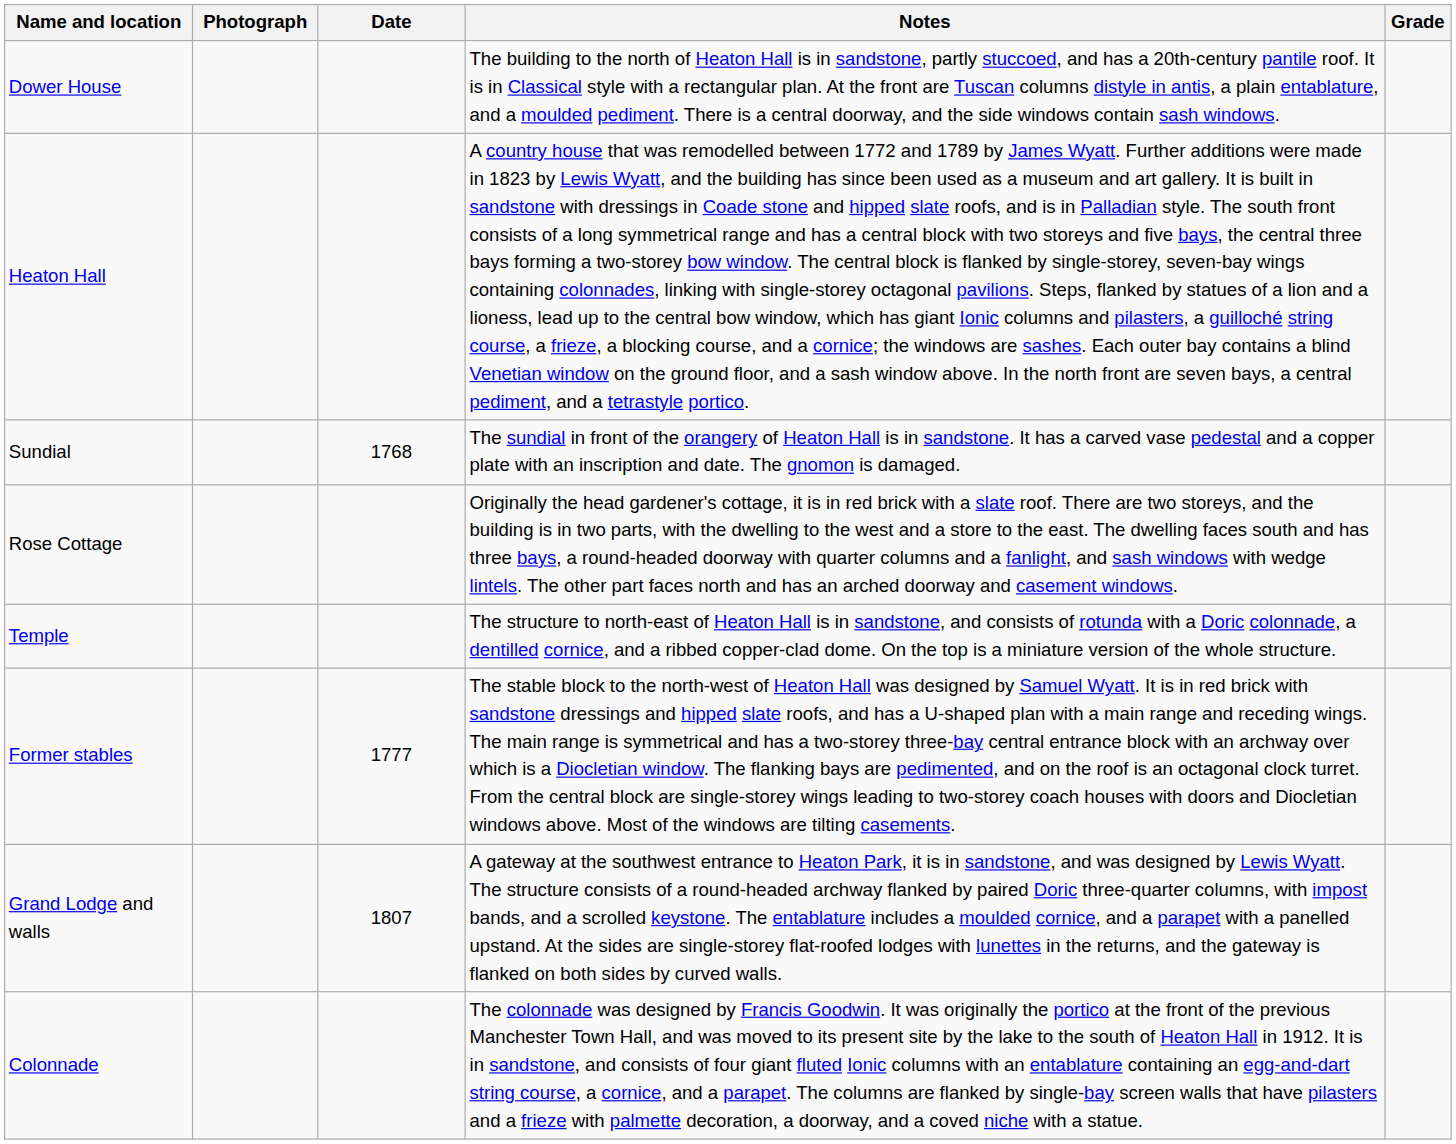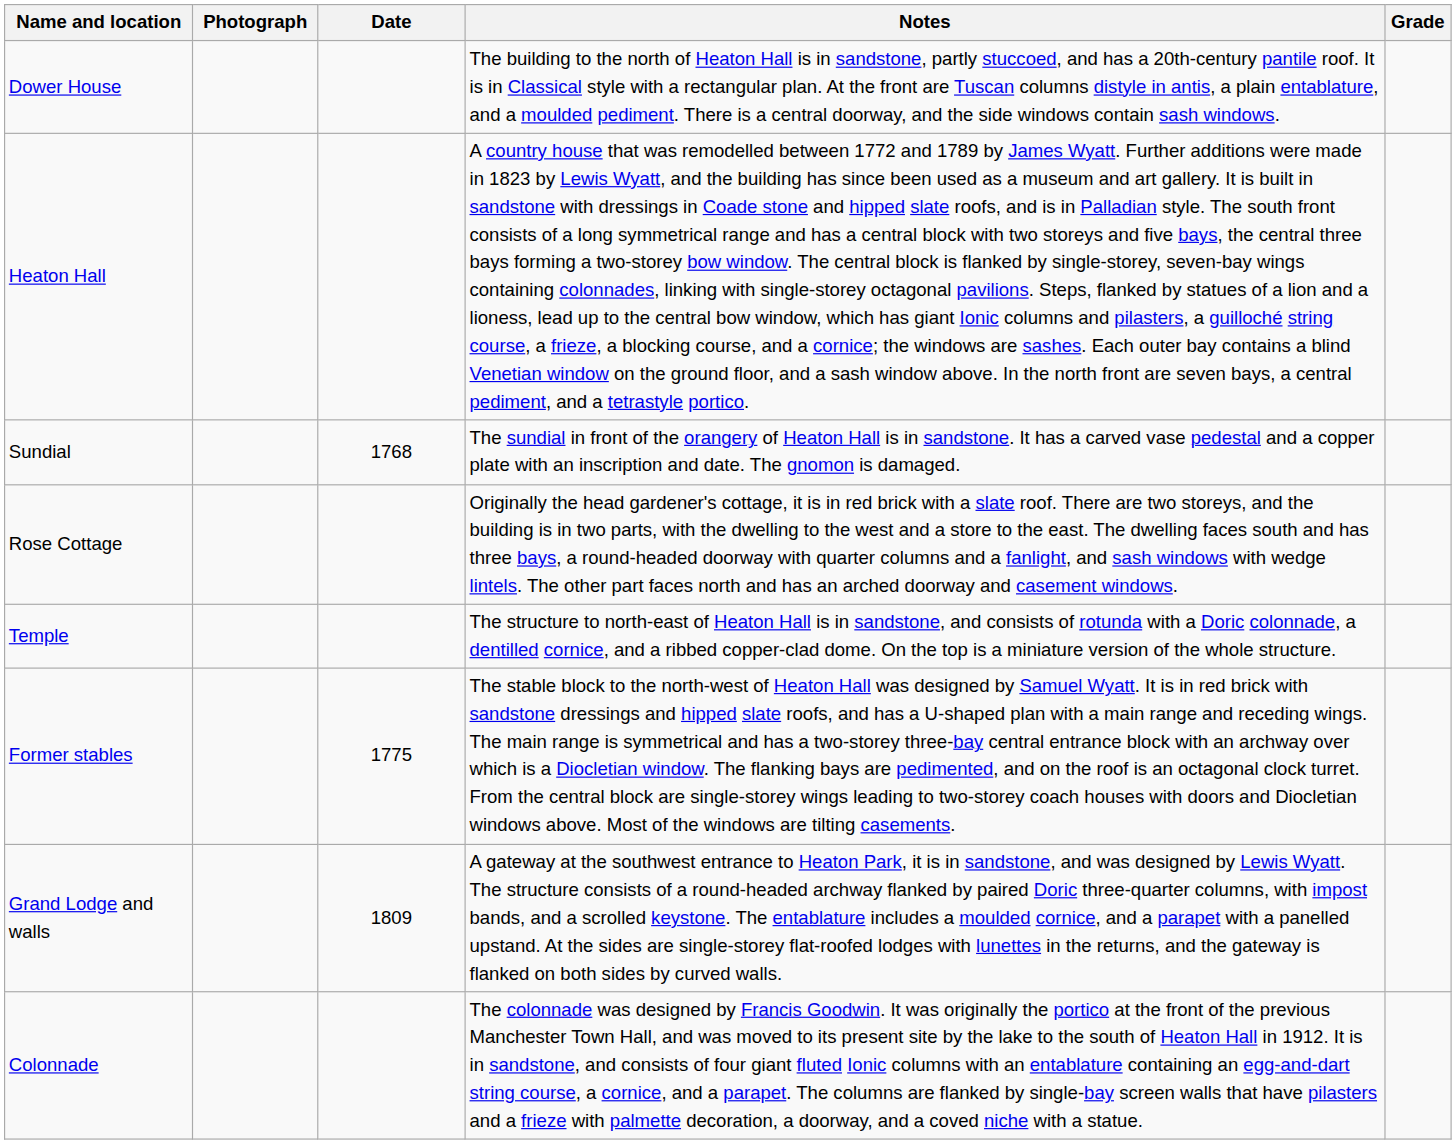Former stables | Date: 1777 -> 1775
Grand Lodge and walls | Date: 1807 -> 1809
